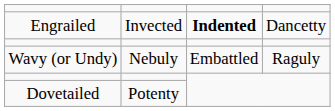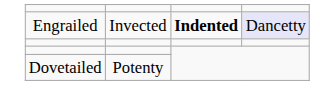Engrailed | column 4: no background -> lavender background
- row: Wavy (or Undy) | Nebuly | Embattled | Raguly
